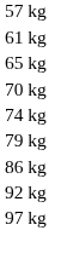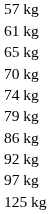+ row: 125 kg
